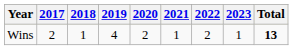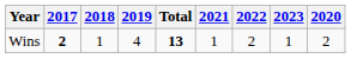columns swapped: 2020 <-> Total
Wins | 2017: normal -> bold
